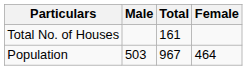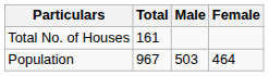columns swapped: Total <-> Male
